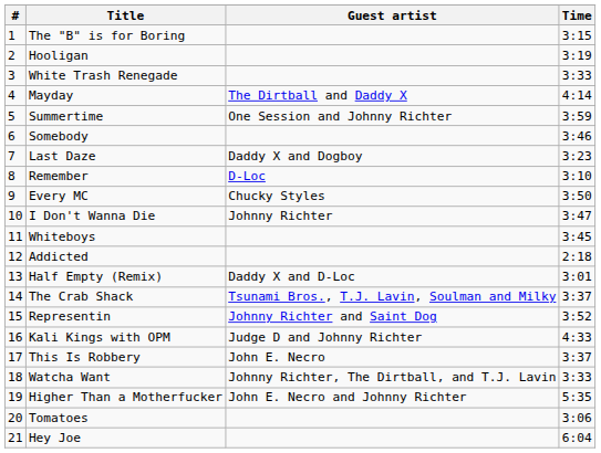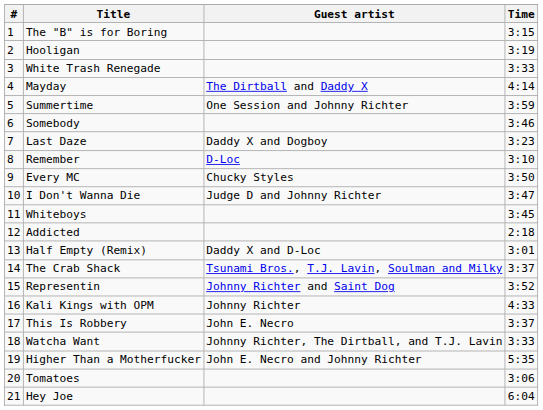I Don't Wanna Die | Guest artist: Johnny Richter -> Judge D and Johnny Richter
Kali Kings with OPM | Guest artist: Judge D and Johnny Richter -> Johnny Richter
